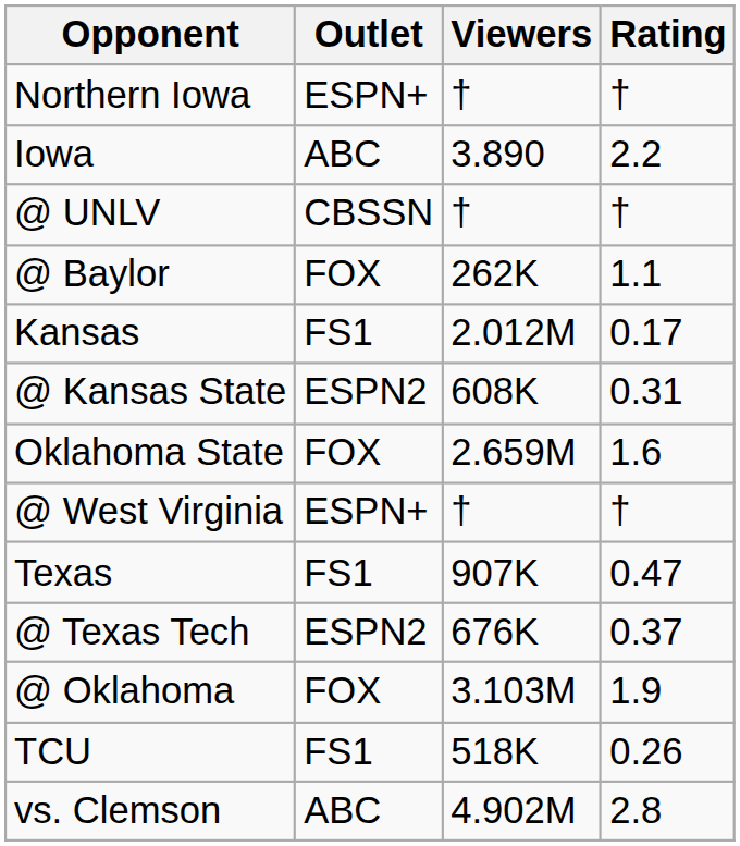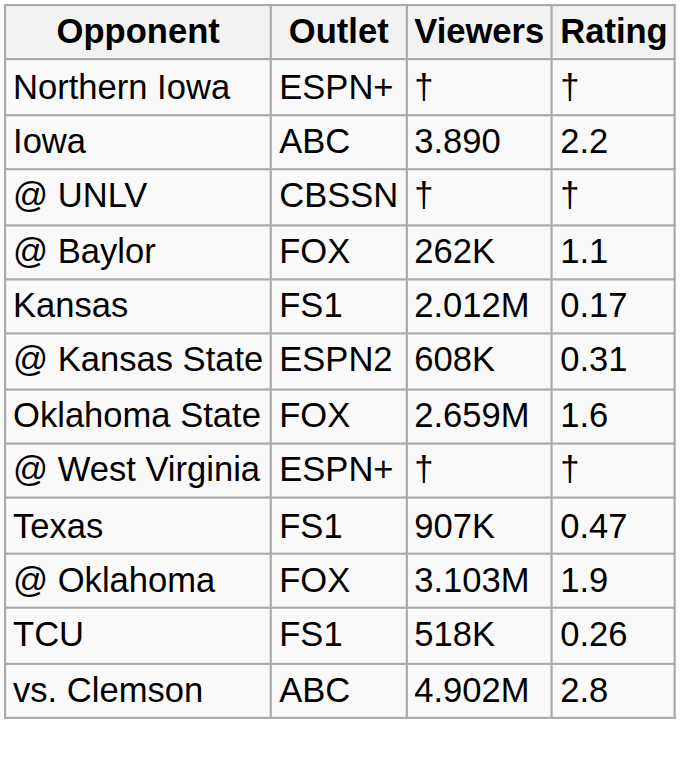- row: @ Texas Tech | ESPN2 | 676K | 0.37
